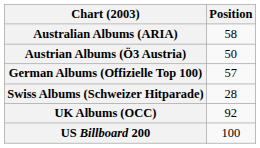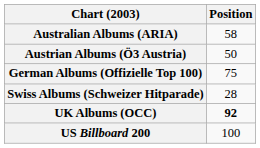German Albums (Offizielle Top 100) | Position: 57 -> 75
UK Albums (OCC) | Position: normal -> bold
